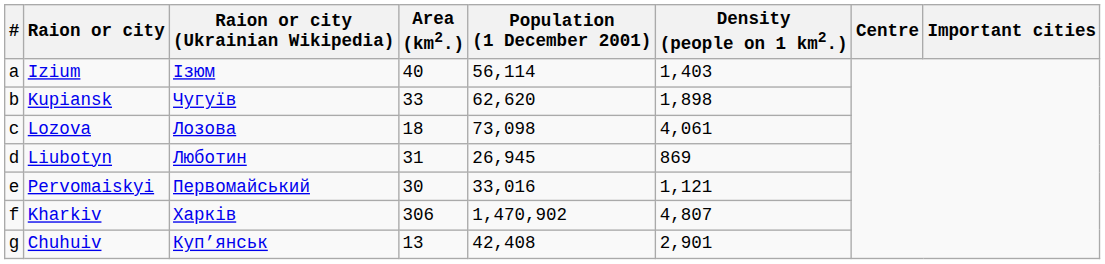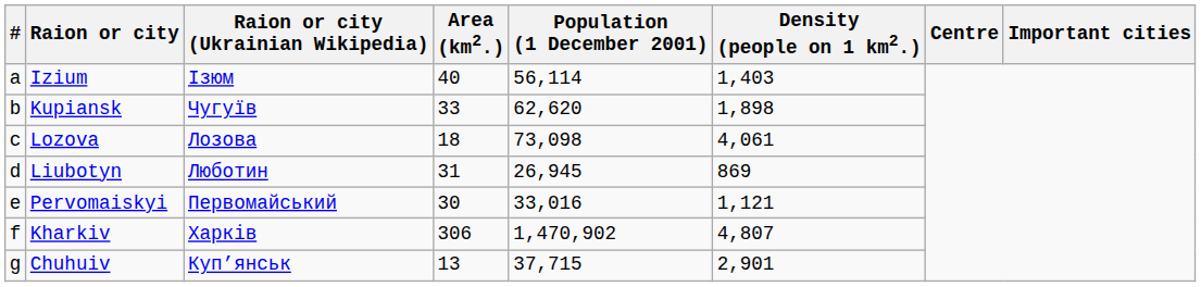Chuhuiv | Population (1 December 2001): 42,408 -> 37,715
